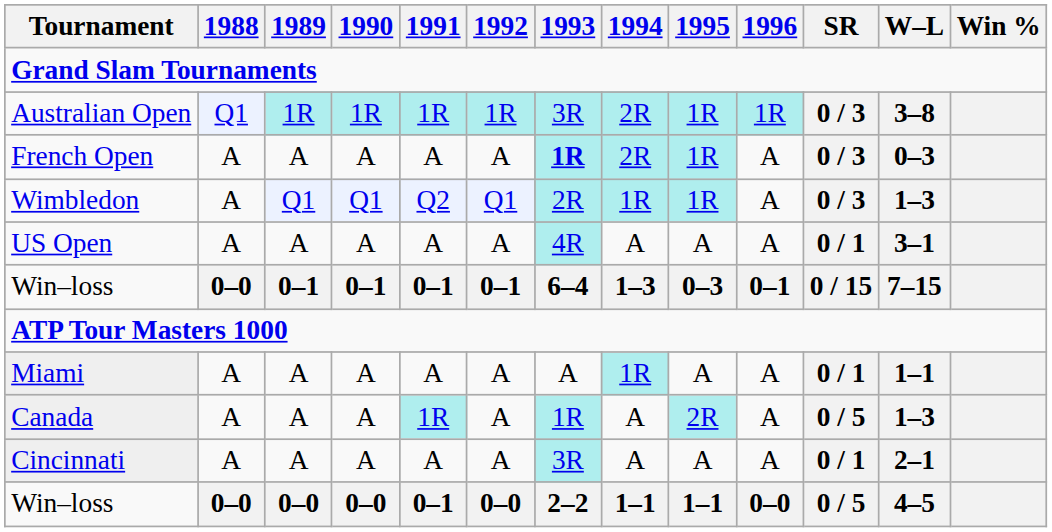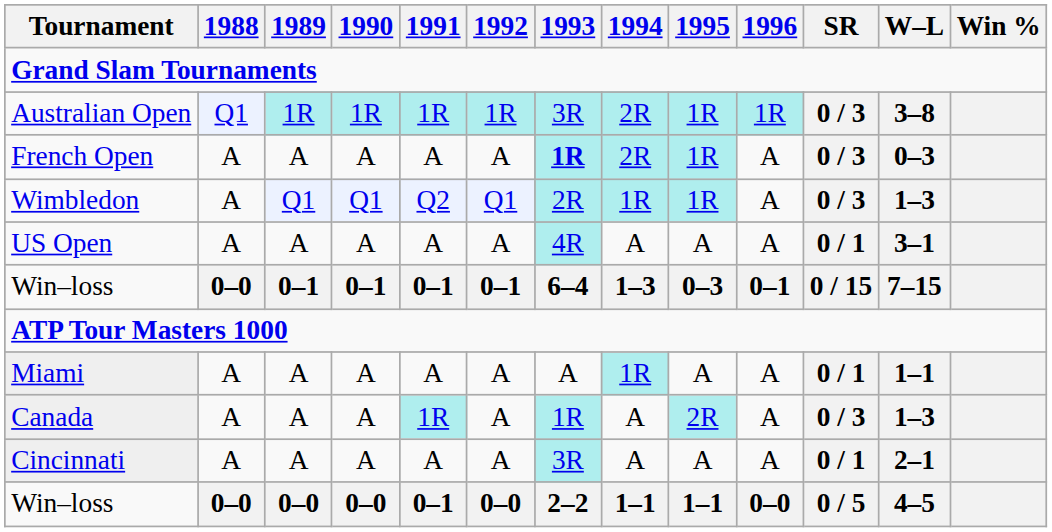Canada | SR: 0 / 5 -> 0 / 3
